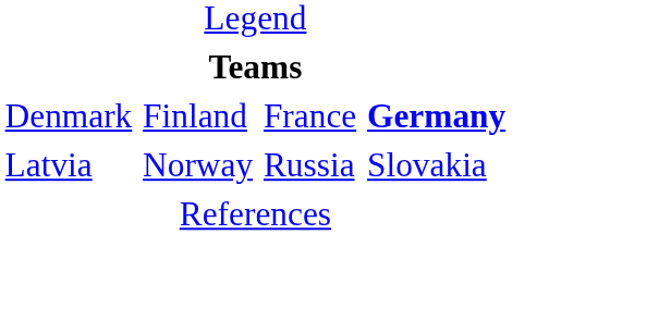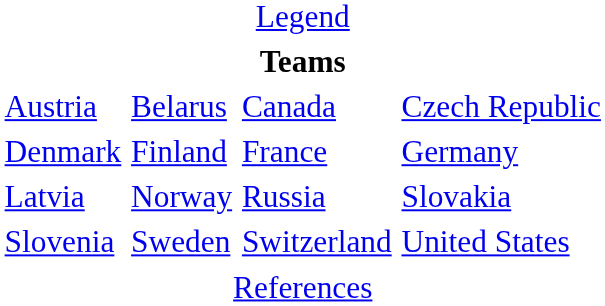+ row: Austria | Belarus | Canada | Czech Republic
Denmark | column 4: bold -> normal
+ row: Slovenia | Sweden | Switzerland | United States
